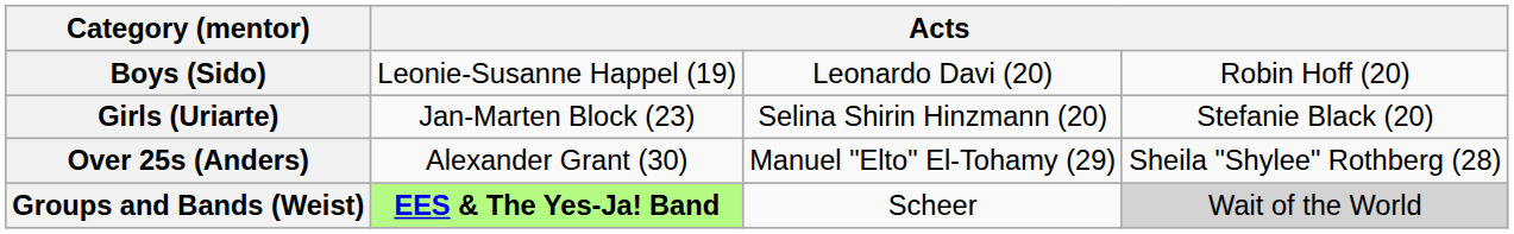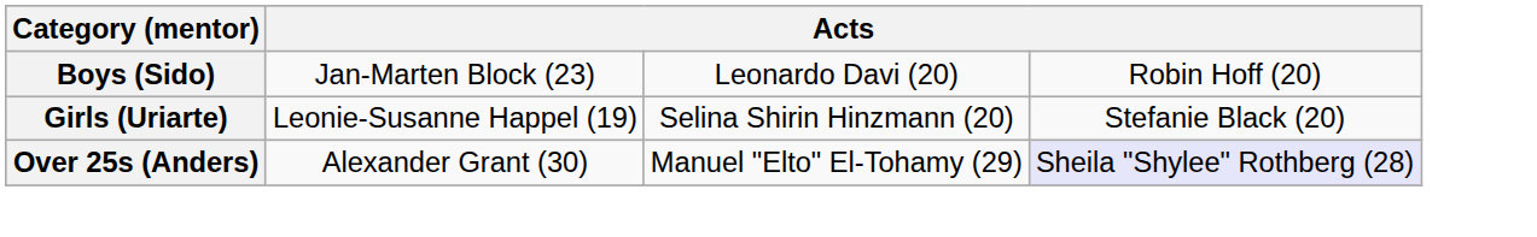Boys (Sido) | column 2: Leonie-Susanne Happel (19) -> Jan-Marten Block (23)
Girls (Uriarte) | column 2: Jan-Marten Block (23) -> Leonie-Susanne Happel (19)
Over 25s (Anders) | column 4: no background -> lavender background
- row: Groups and Bands (Weist) | EES & The Yes-Ja! Band | Scheer | Wait of the World
